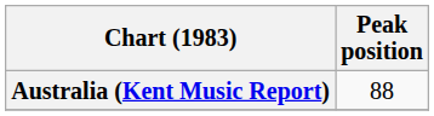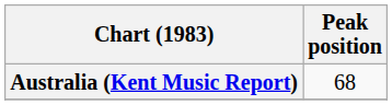Australia (Kent Music Report) | Peak position: 88 -> 68
